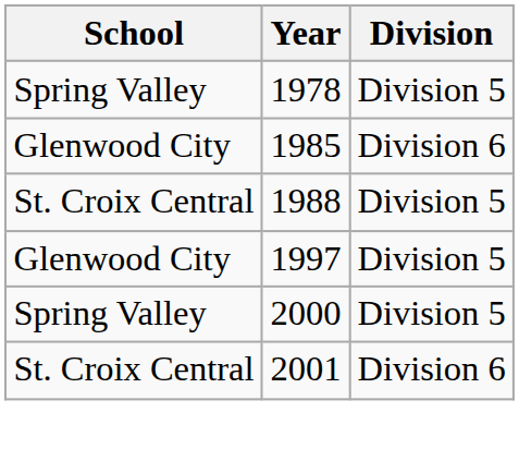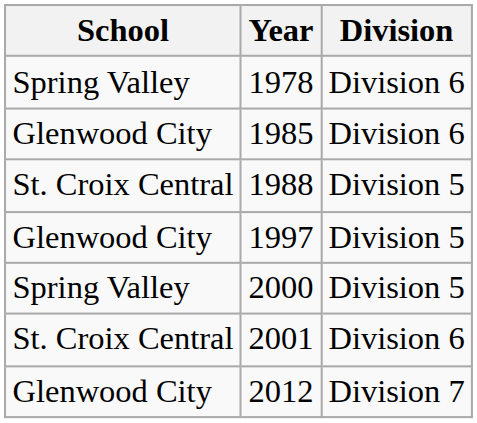1978 | Division: Division 5 -> Division 6
+ row: Glenwood City | 2012 | Division 7
